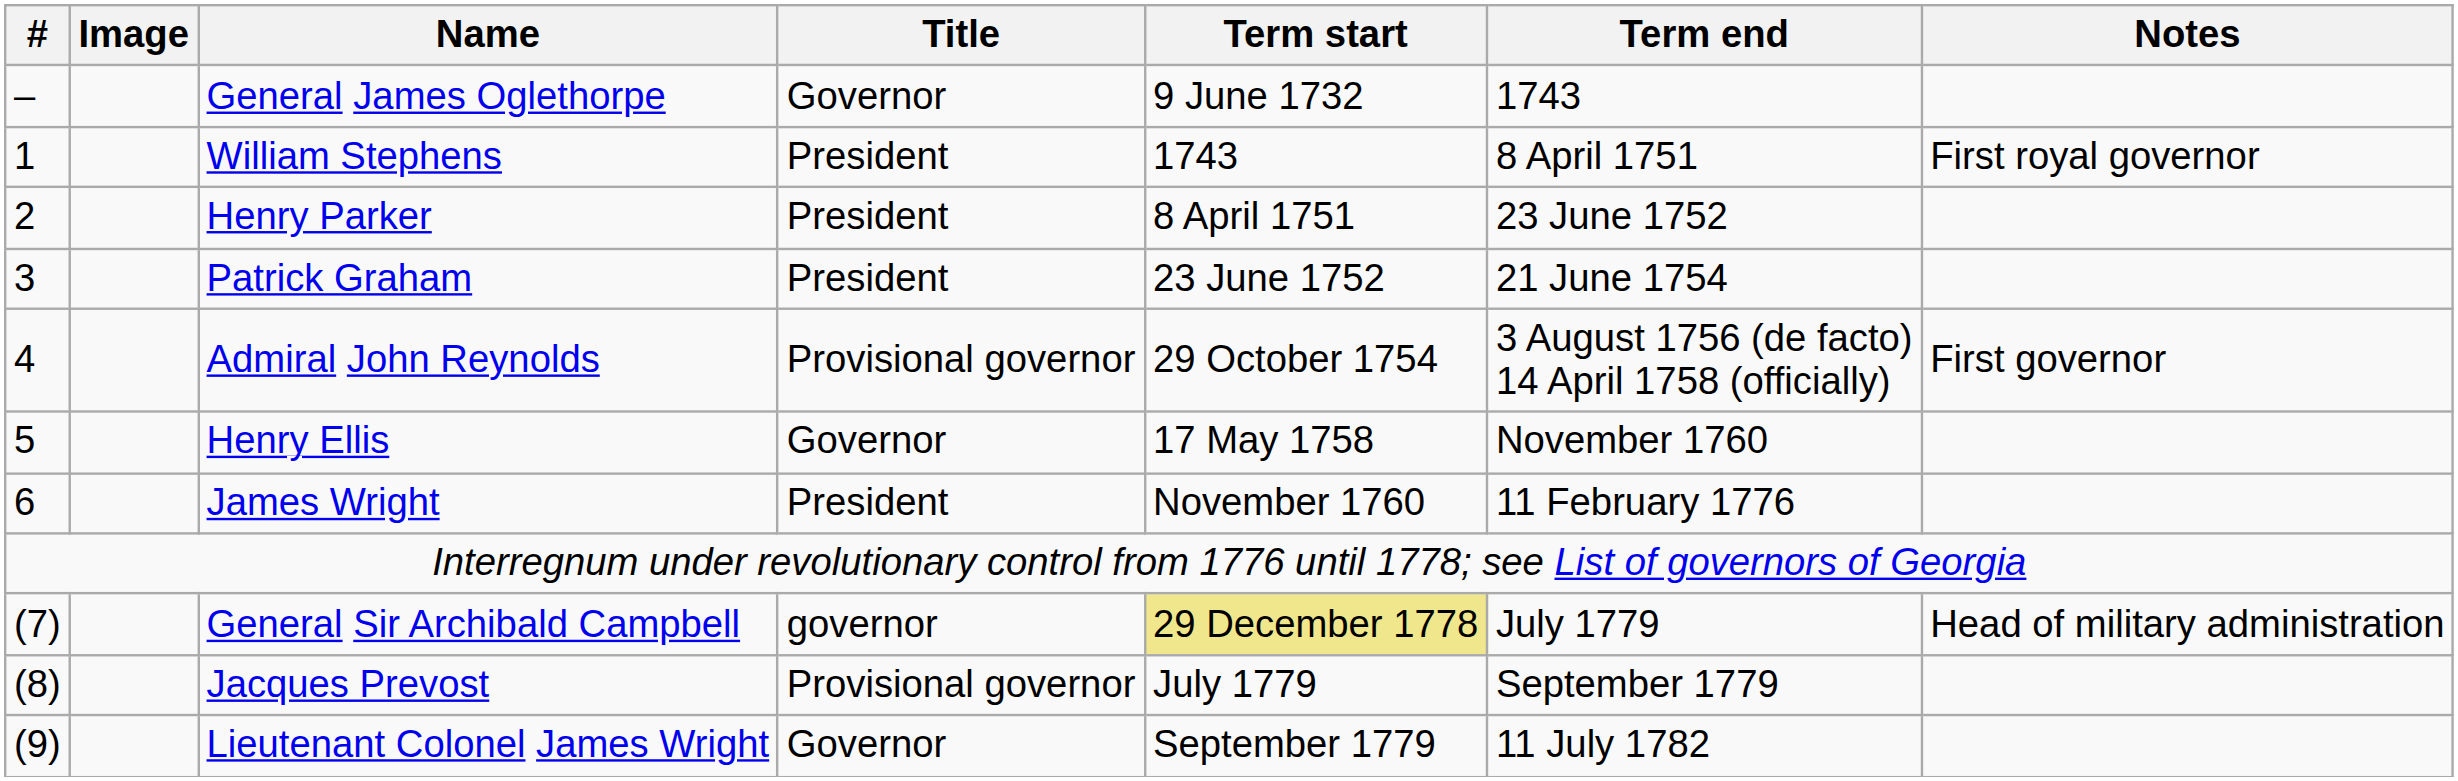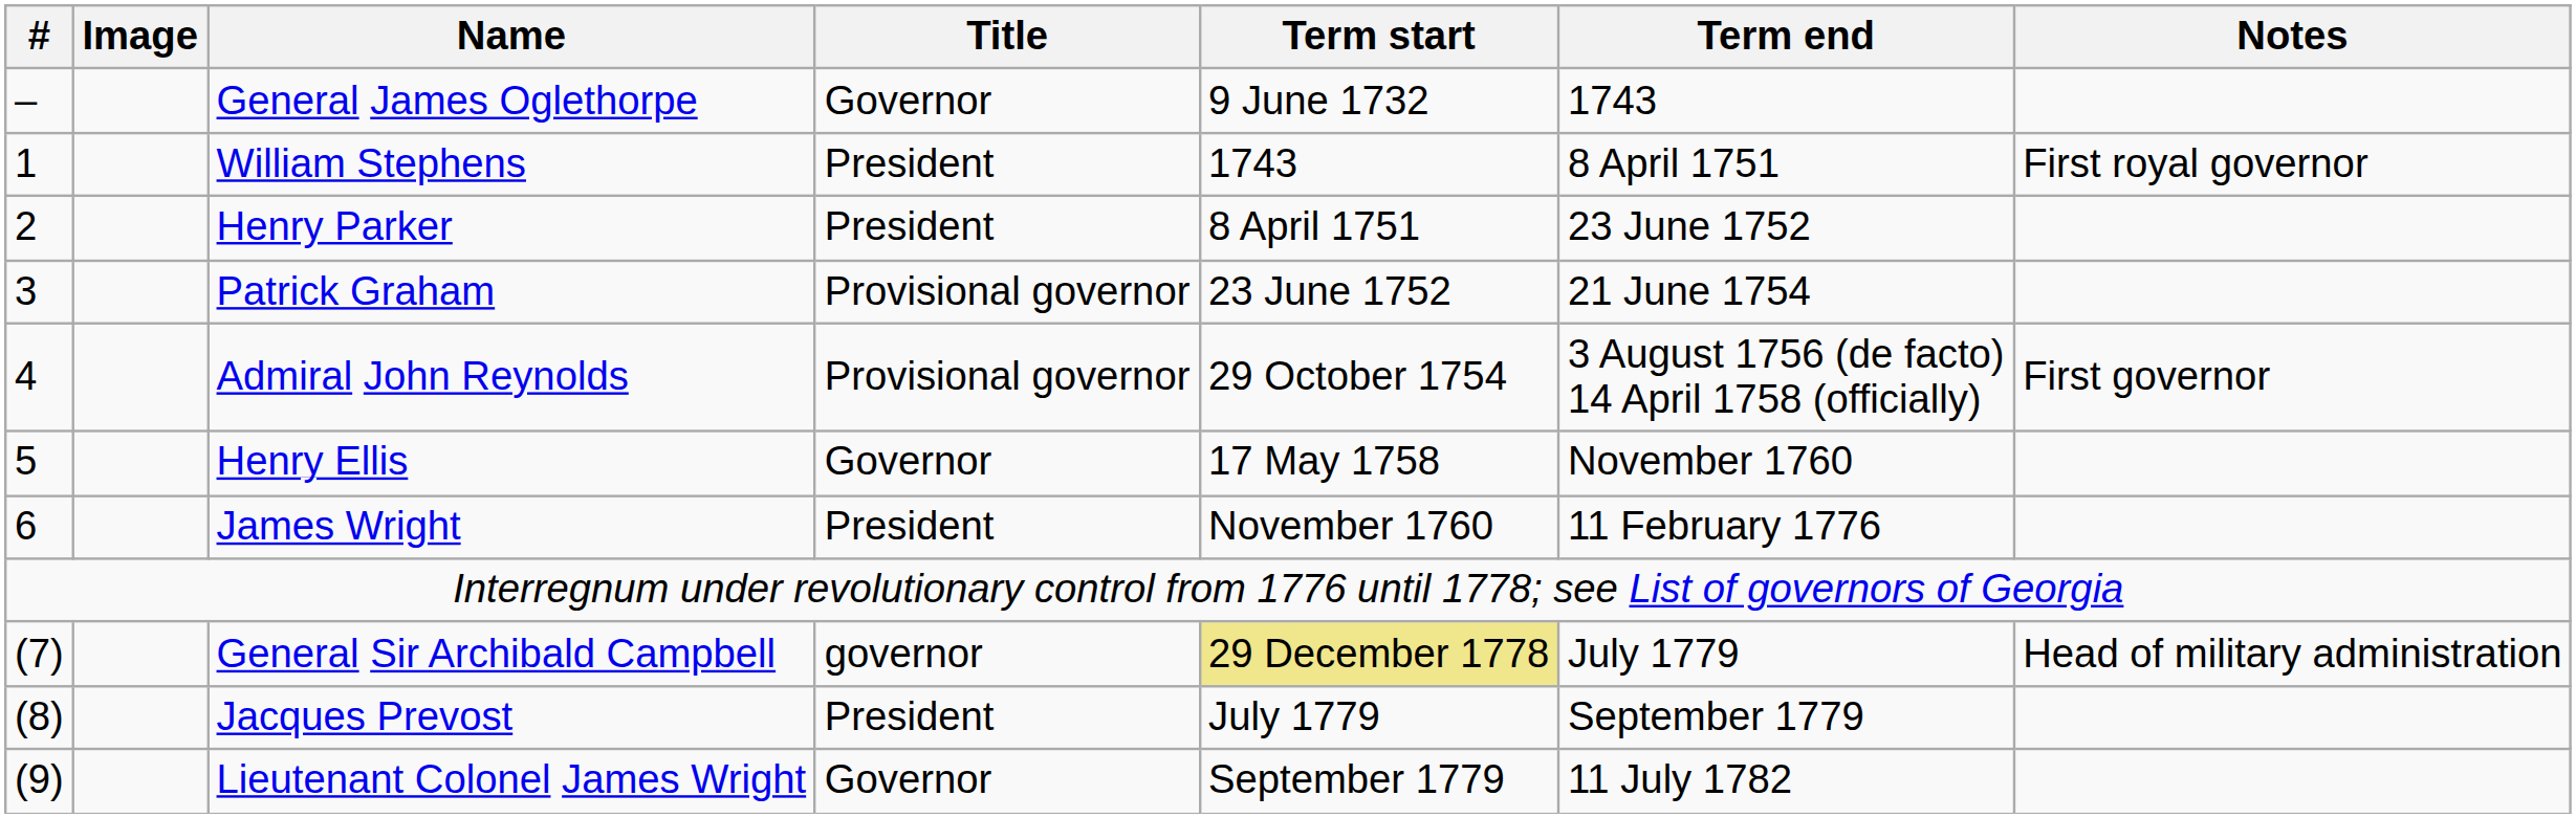Patrick Graham | Title: President -> Provisional governor
Jacques Prevost | Title: Provisional governor -> President
